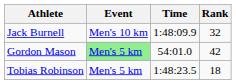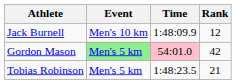Jack Burnell | Rank: 32 -> 12
Gordon Mason | Time: no background -> pink background
Tobias Robinson | Rank: 18 -> 21
